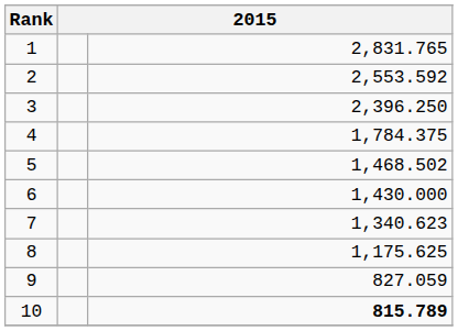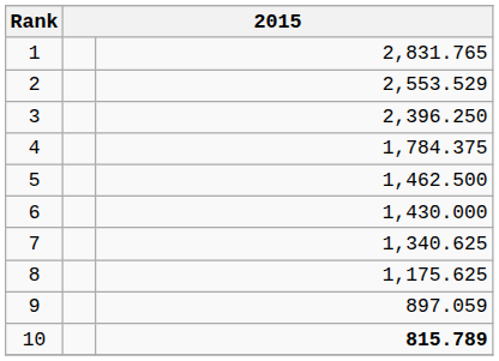2 | column 3: 2,553.592 -> 2,553.529
5 | column 3: 1,468.502 -> 1,462.500
7 | column 3: 1,340.623 -> 1,340.625
9 | column 3: 827.059 -> 897.059
